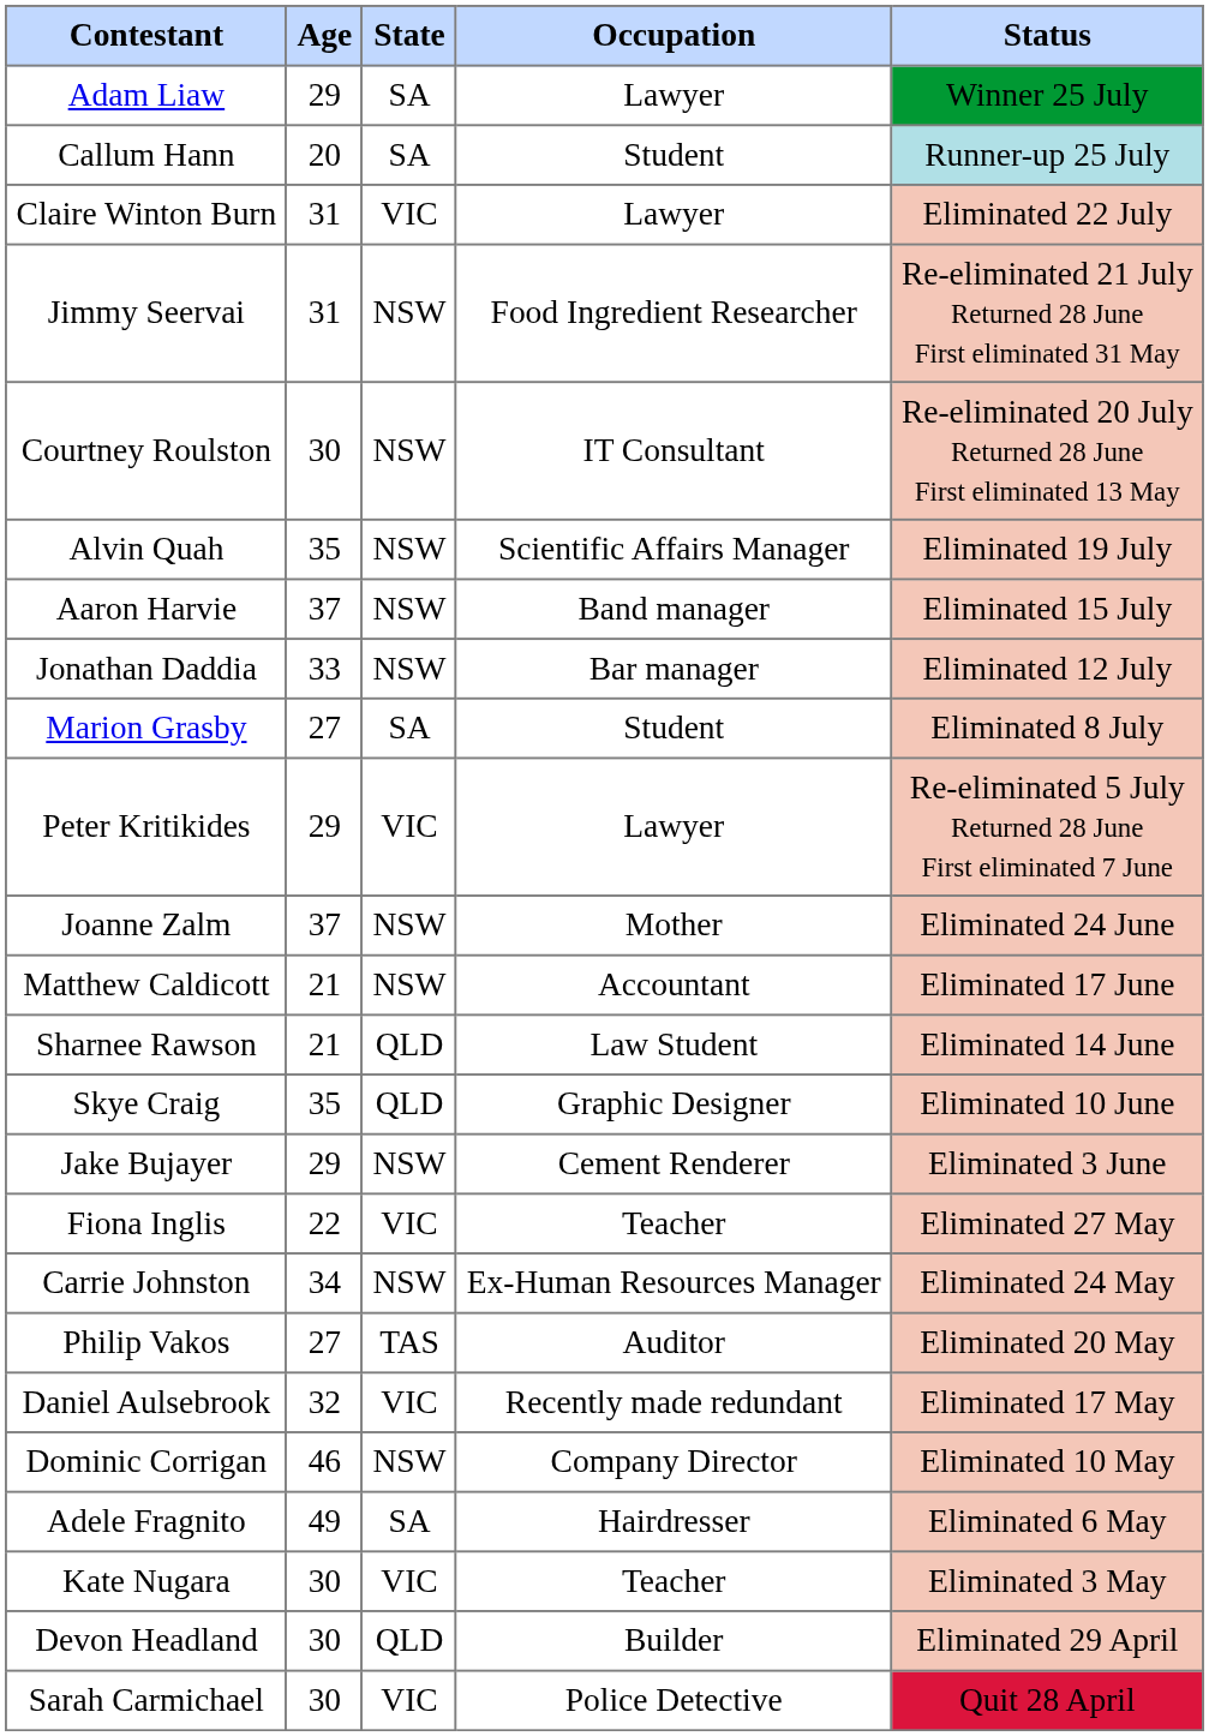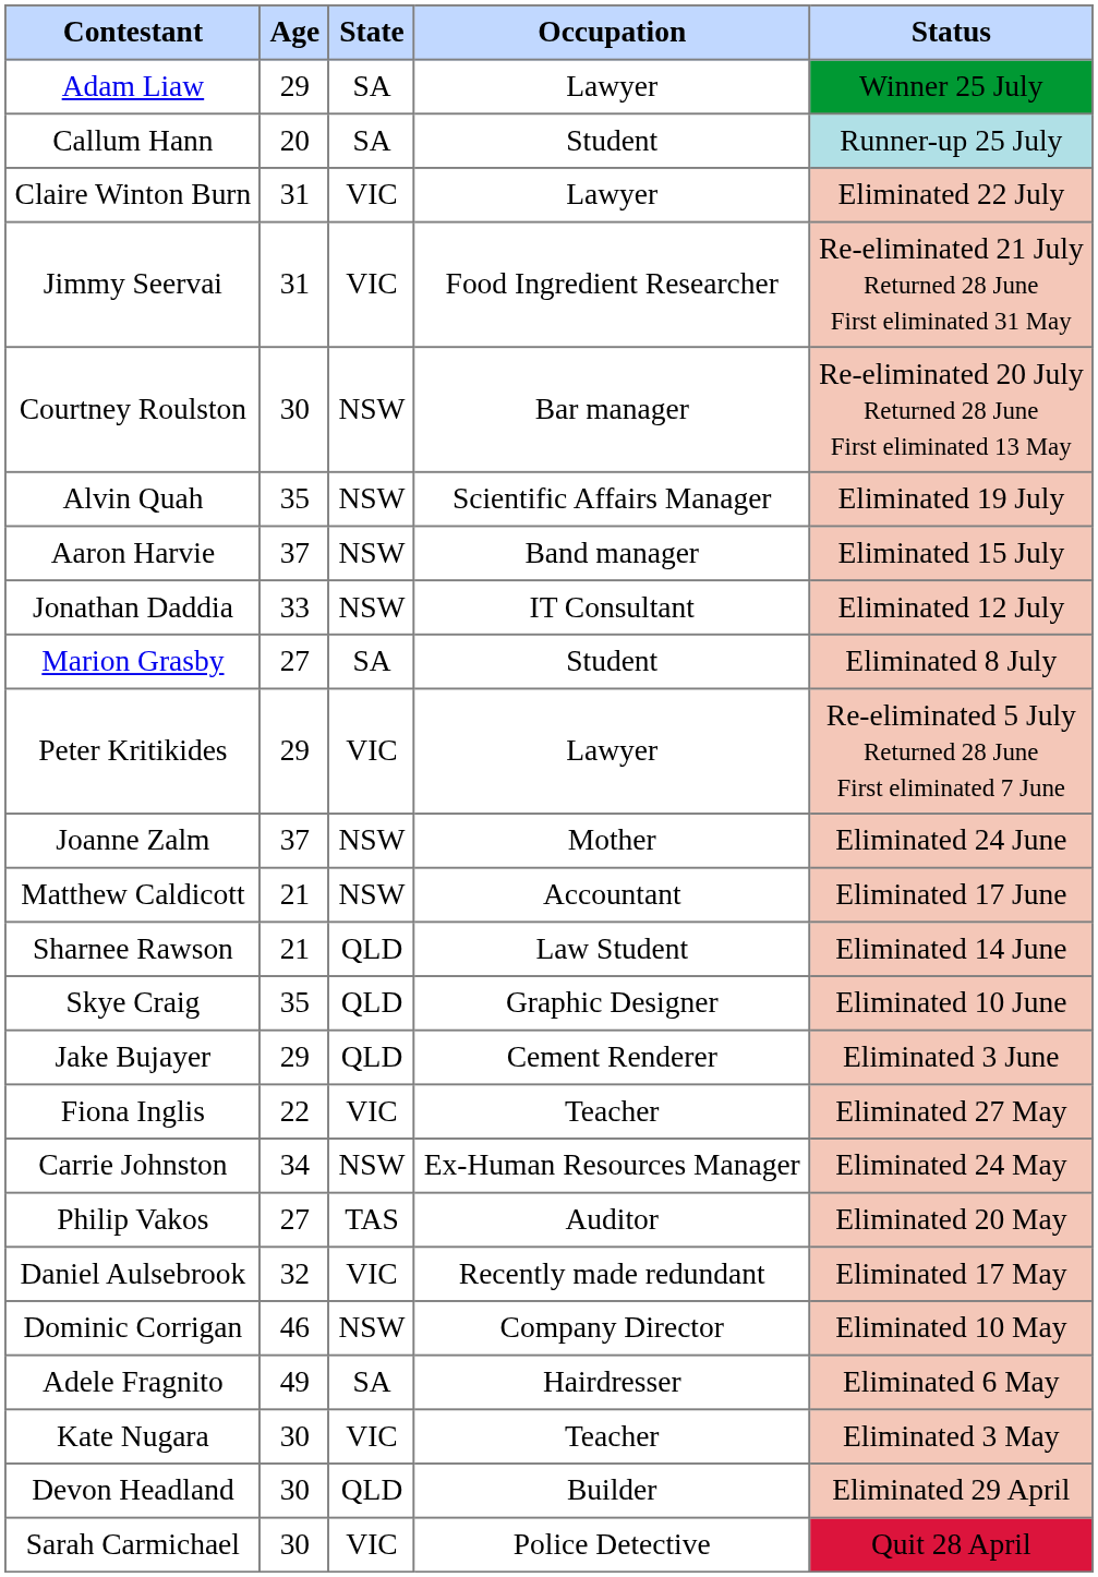Jimmy Seervai | State: NSW -> VIC
Courtney Roulston | Occupation: IT Consultant -> Bar manager
Jonathan Daddia | Occupation: Bar manager -> IT Consultant
Jake Bujayer | State: NSW -> QLD
